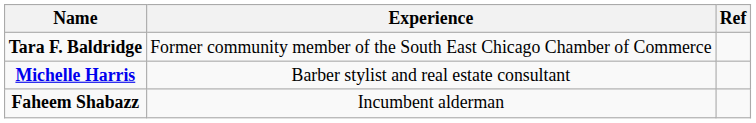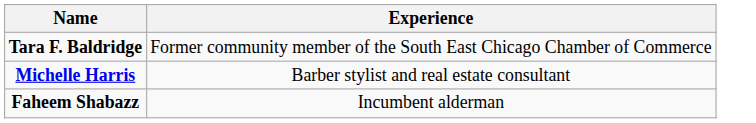- column: Ref
